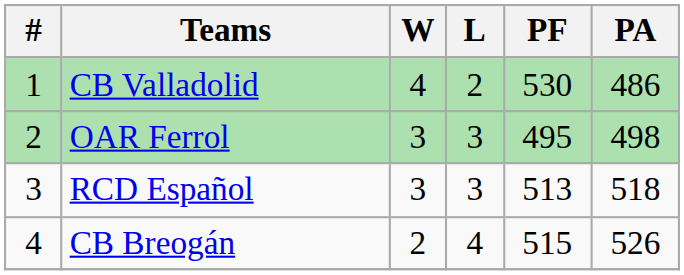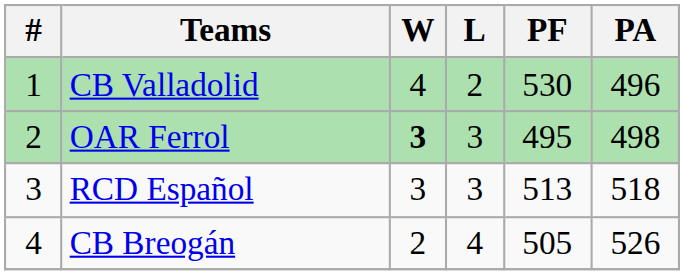CB Valladolid | PA: 486 -> 496
OAR Ferrol | W: normal -> bold
CB Breogán | PF: 515 -> 505
